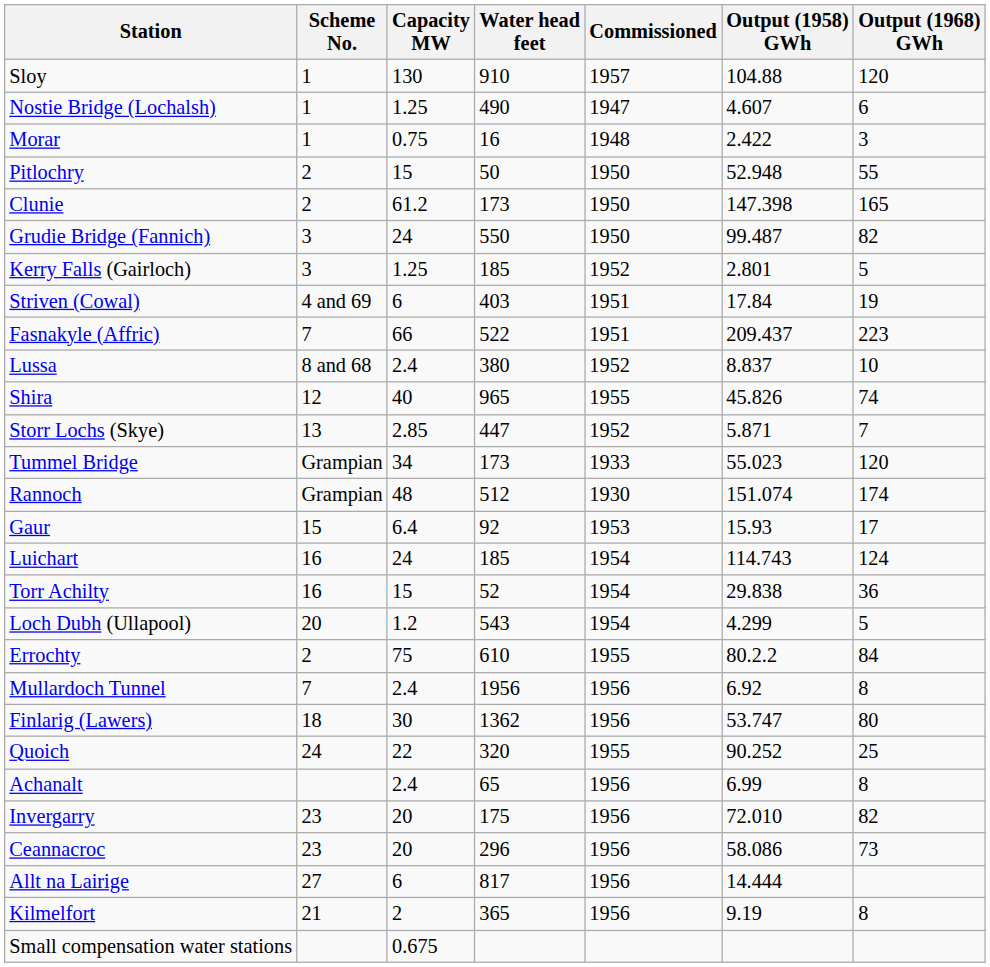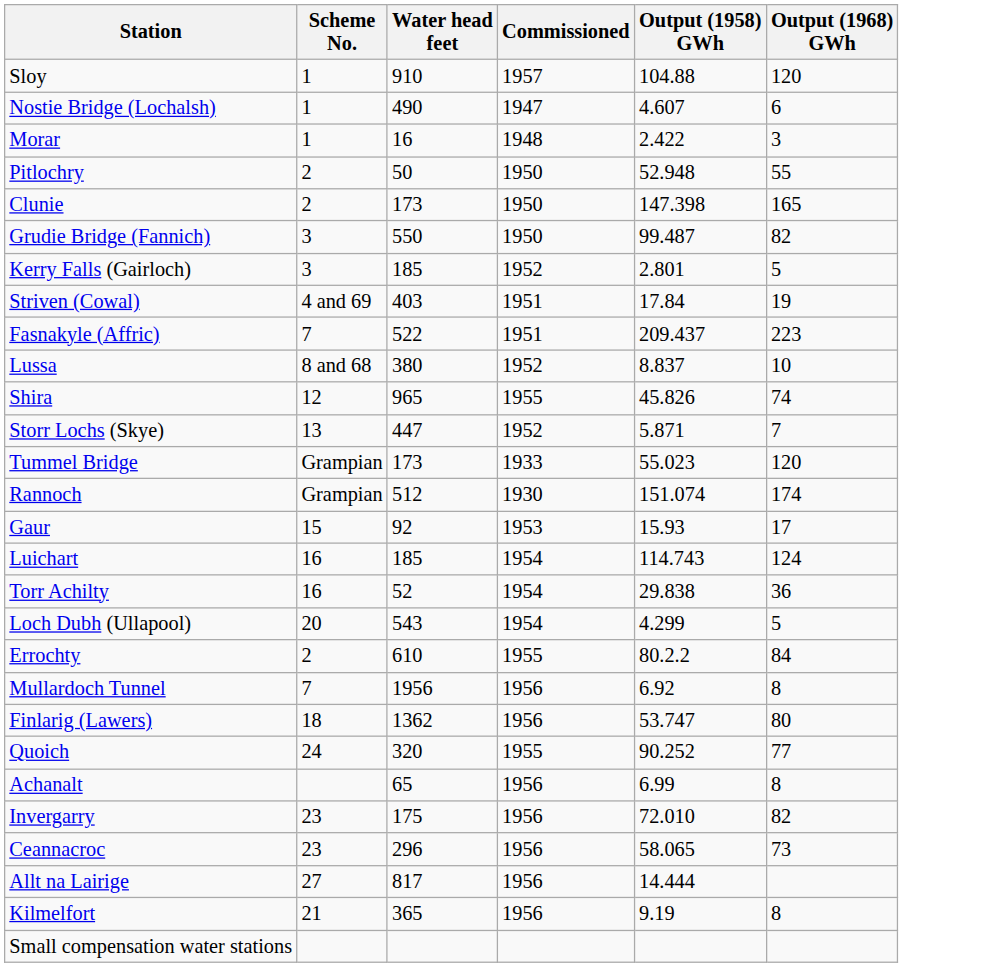- column: Capacity MW | 130 | 1.25 | 0.75 | 15 | 61.2 | 24 | 1.25 | 6 | 66 | 2.4 | 40 | 2.85 | 34 | 48 | 6.4 | 24 | 15 | 1.2 | 75 | 2.4 | 30 | 22 | 2.4 | 20 | 20 | 6 | 2 | 0.675
Quoich | Output (1968) GWh: 25 -> 77
Ceannacroc | Output (1958) GWh: 58.086 -> 58.065
